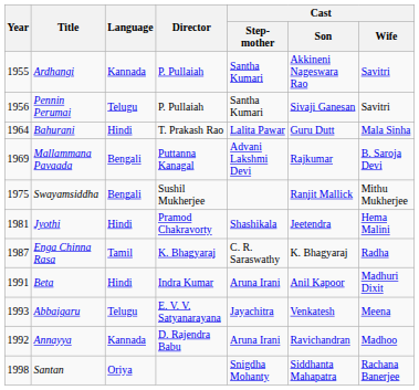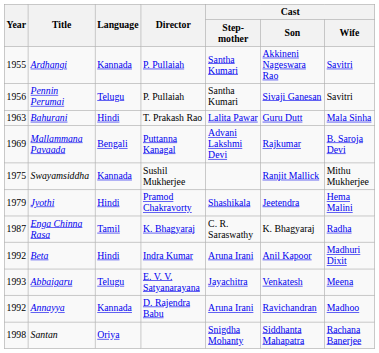Bahurani | Year: 1964 -> 1963
Swayamsiddha | Language: Bengali -> Kannada
Jyothi | Year: 1981 -> 1979
Beta | Year: 1991 -> 1992
